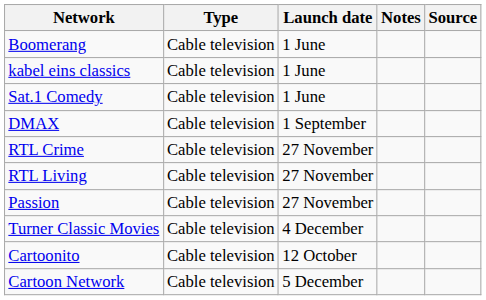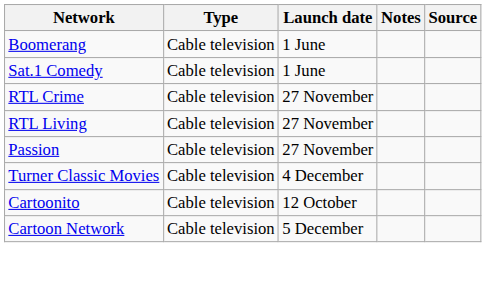- row: kabel eins classics | Cable television | 1 June
- row: DMAX | Cable television | 1 September
